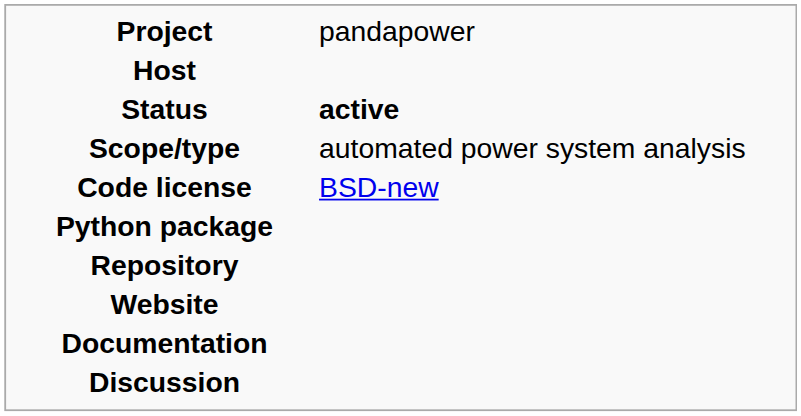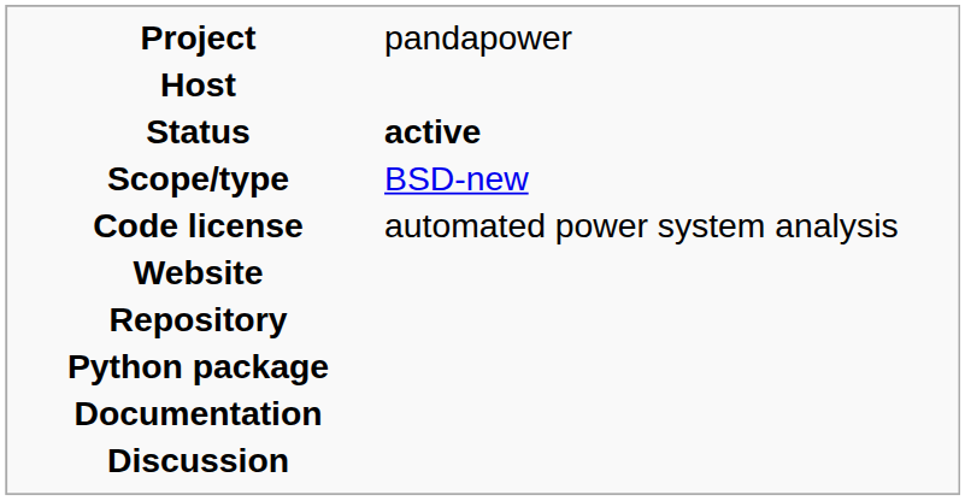Scope/type | column 2: automated power system analysis -> BSD-new
Code license | column 2: BSD-new -> automated power system analysis
rows swapped: Website <-> Python package
